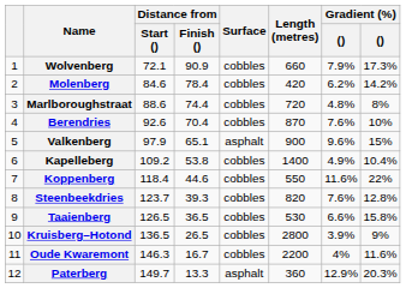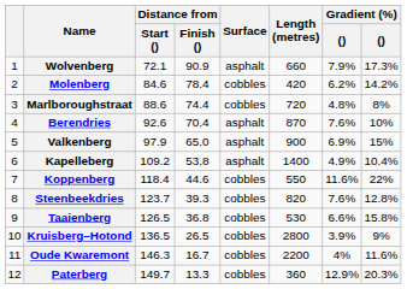Wolvenberg | Surface: cobbles -> asphalt
Berendries | Surface: cobbles -> asphalt
Valkenberg | Distance from / Finish (): 65.1 -> 65.0
Valkenberg | column 7: 9.6% -> 6.9%
Kapelleberg | Surface: cobbles -> asphalt
Taaienberg | Distance from / Finish (): 36.5 -> 36.8
Paterberg | Surface: asphalt -> cobbles
